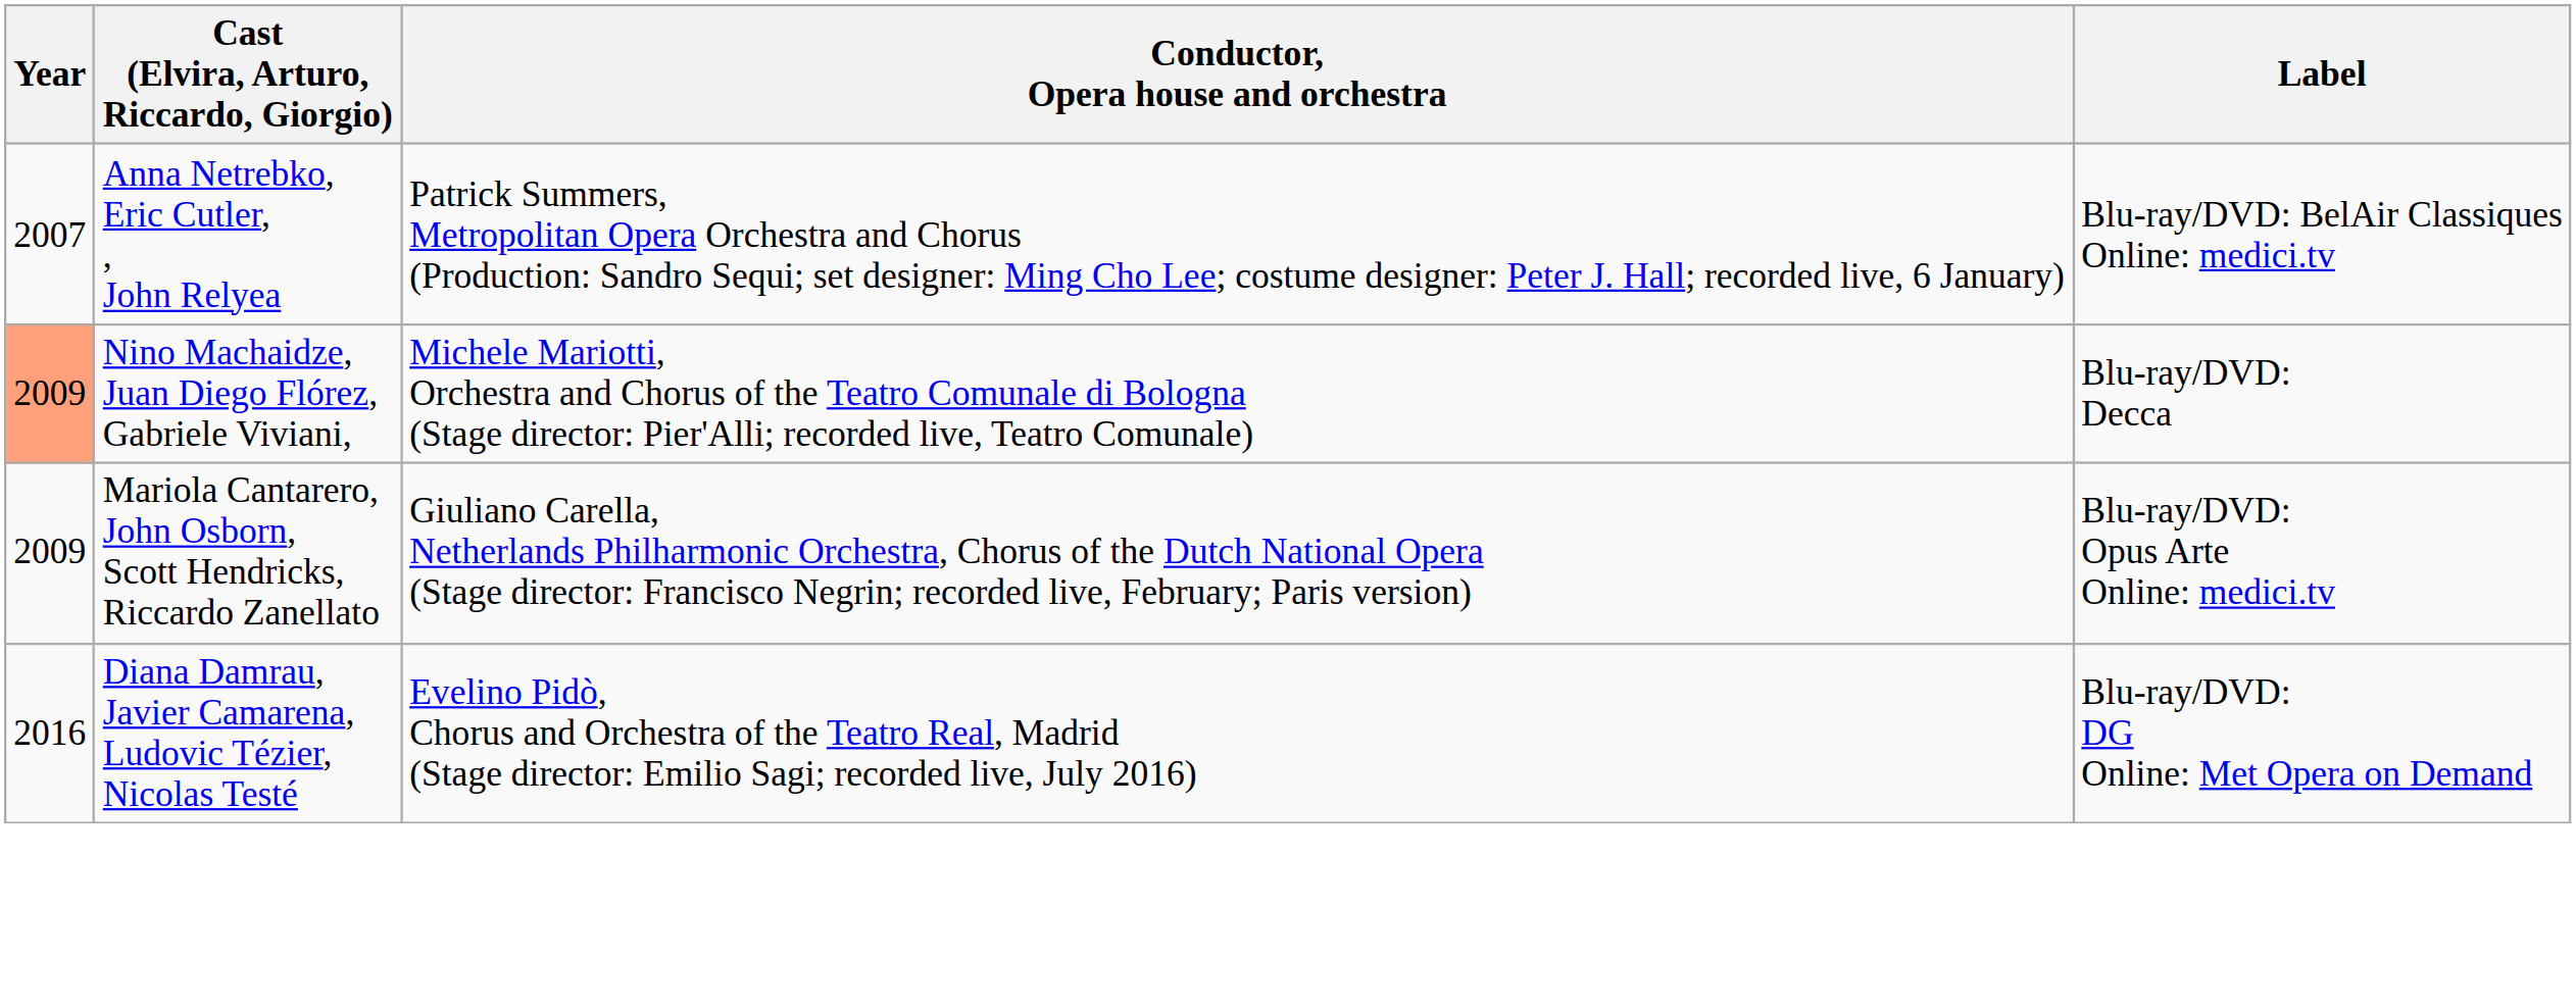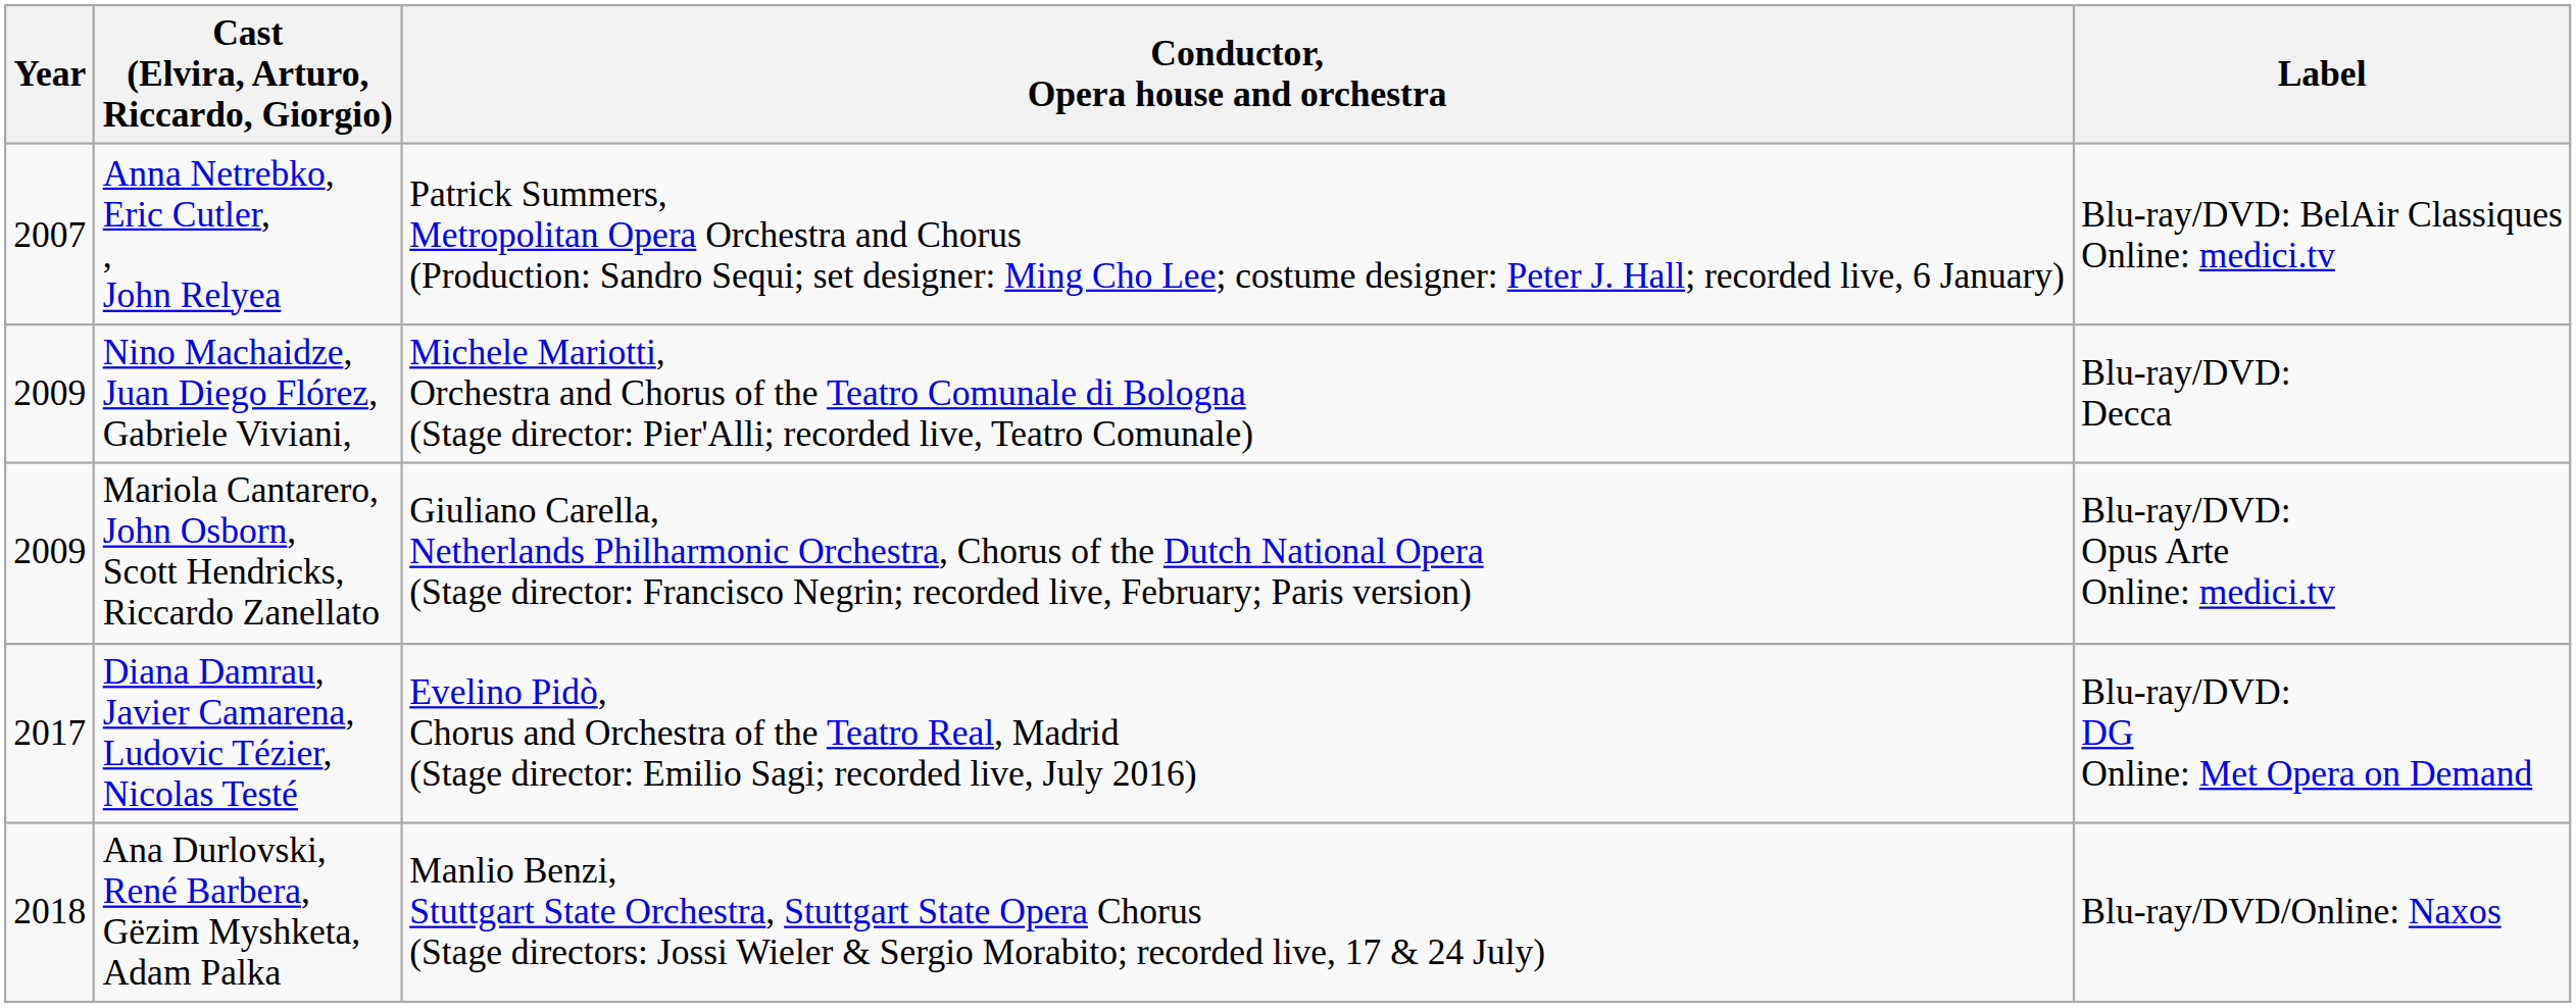Nino Machaidze, Juan Diego Flórez, Gabriele Viviani, | Year: lightsalmon background -> no background
Diana Damrau, Javier Camarena, Ludovic Tézier, Nicolas Testé | Year: 2016 -> 2017
+ row: 2018 | Ana Durlovski, René Barbera, Gëzim Myshketa, Adam Palka | Manlio Benzi, Stuttgart State Orchestra, Stuttgart State Opera Chorus (Stage directors: Jossi Wieler & Sergio Morabito; recorded live, 17 & 24 July) | Blu-ray/DVD/Online: Naxos
